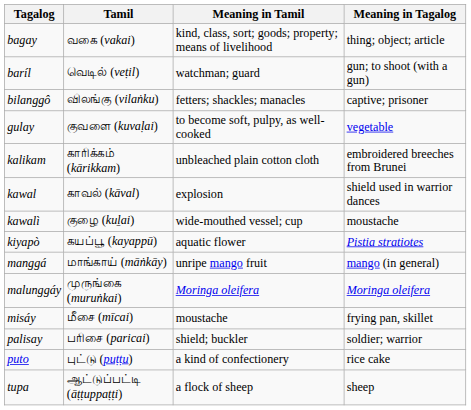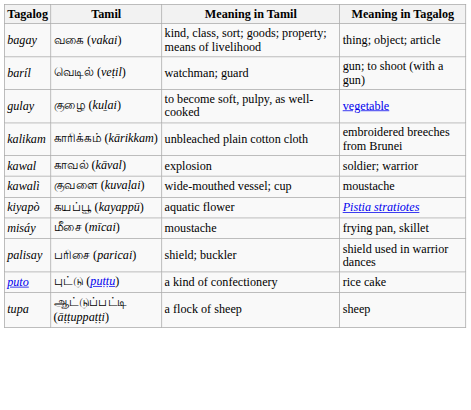- row: bilanggô | விலங்கு (vilaṅku) | fetters; shackles; manacles | captive; prisoner
gulay | Tamil: குவளை (kuvaḷai) -> குழை (kuḻai)
kawal | Meaning in Tagalog: shield used in warrior dances -> soldier; warrior
kawalì | Tamil: குழை (kuḻai) -> குவளை (kuvaḷai)
- row: manggá | மாங்காய் (māṅkāy) | unripe mango fruit | mango (in general)
- row: malunggáy | முருங்கை (muruṅkai) | Moringa oleifera | Moringa oleifera
palisay | Meaning in Tagalog: soldier; warrior -> shield used in warrior dances
